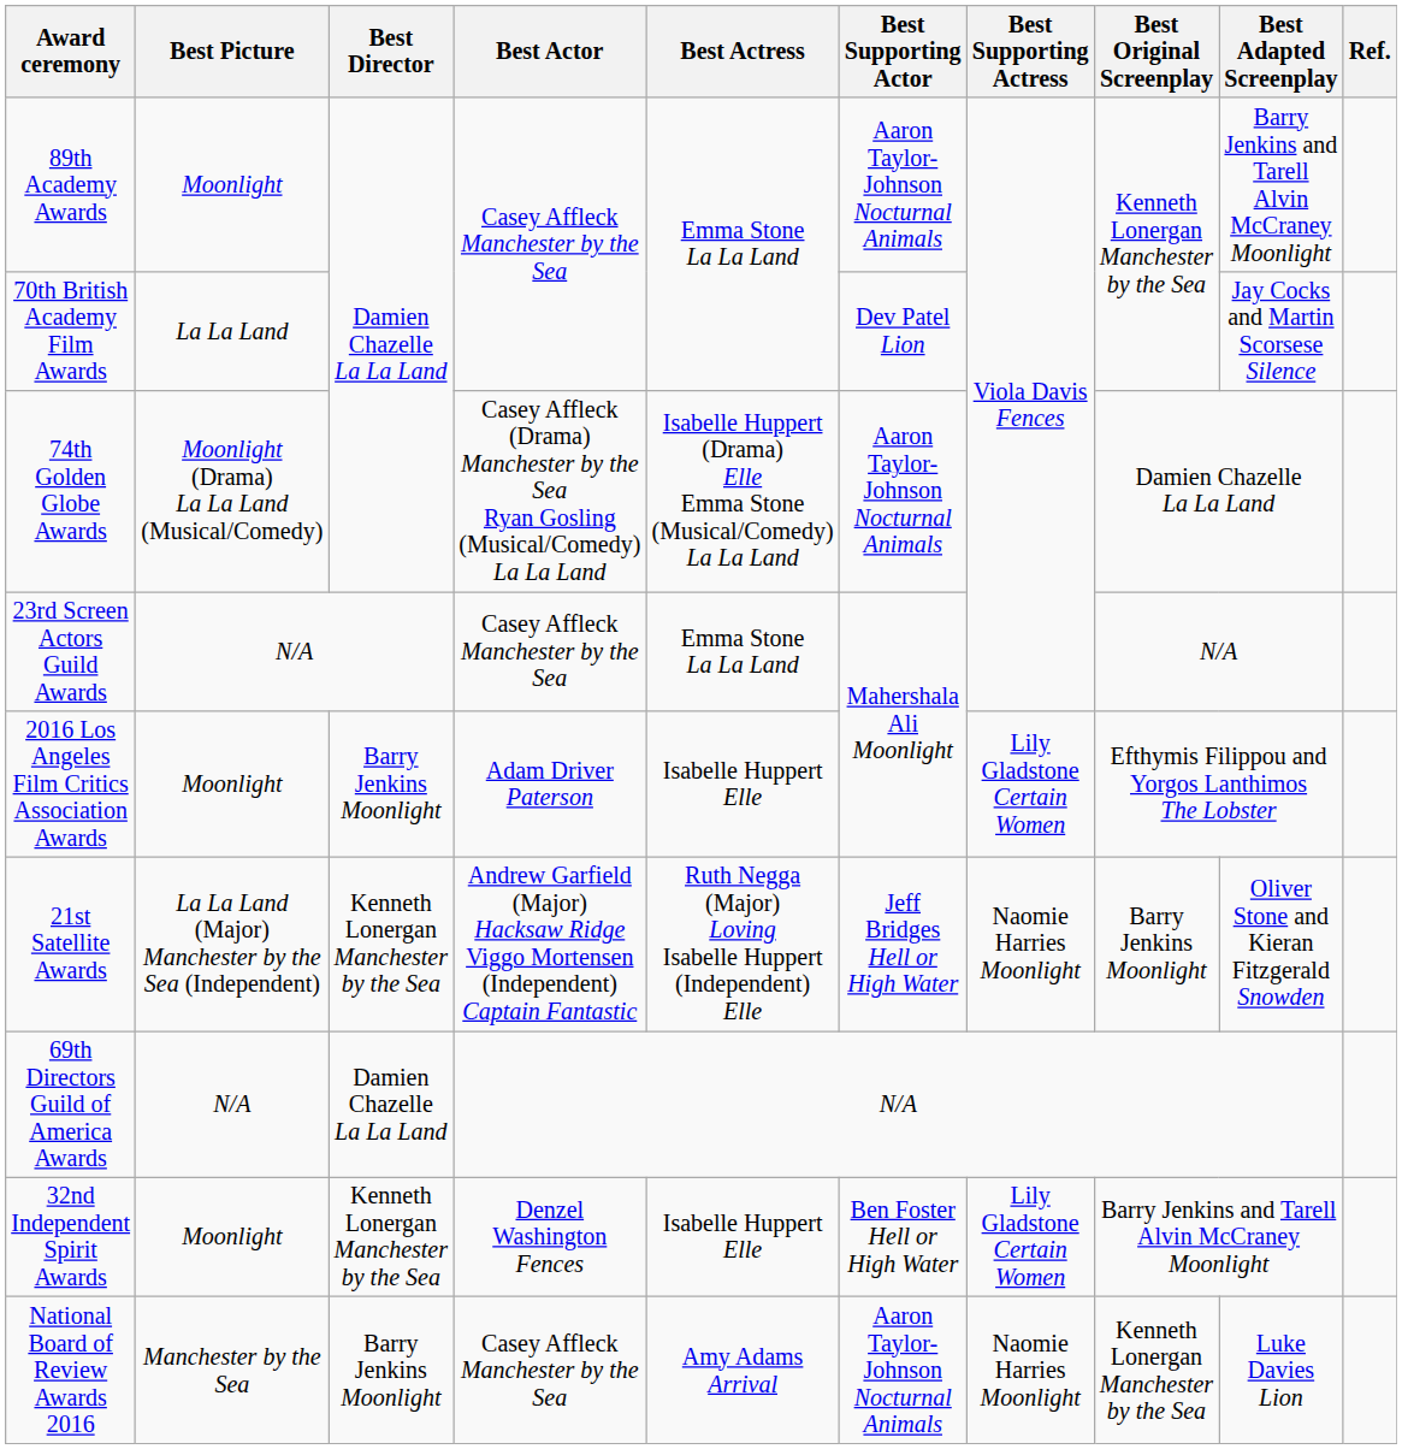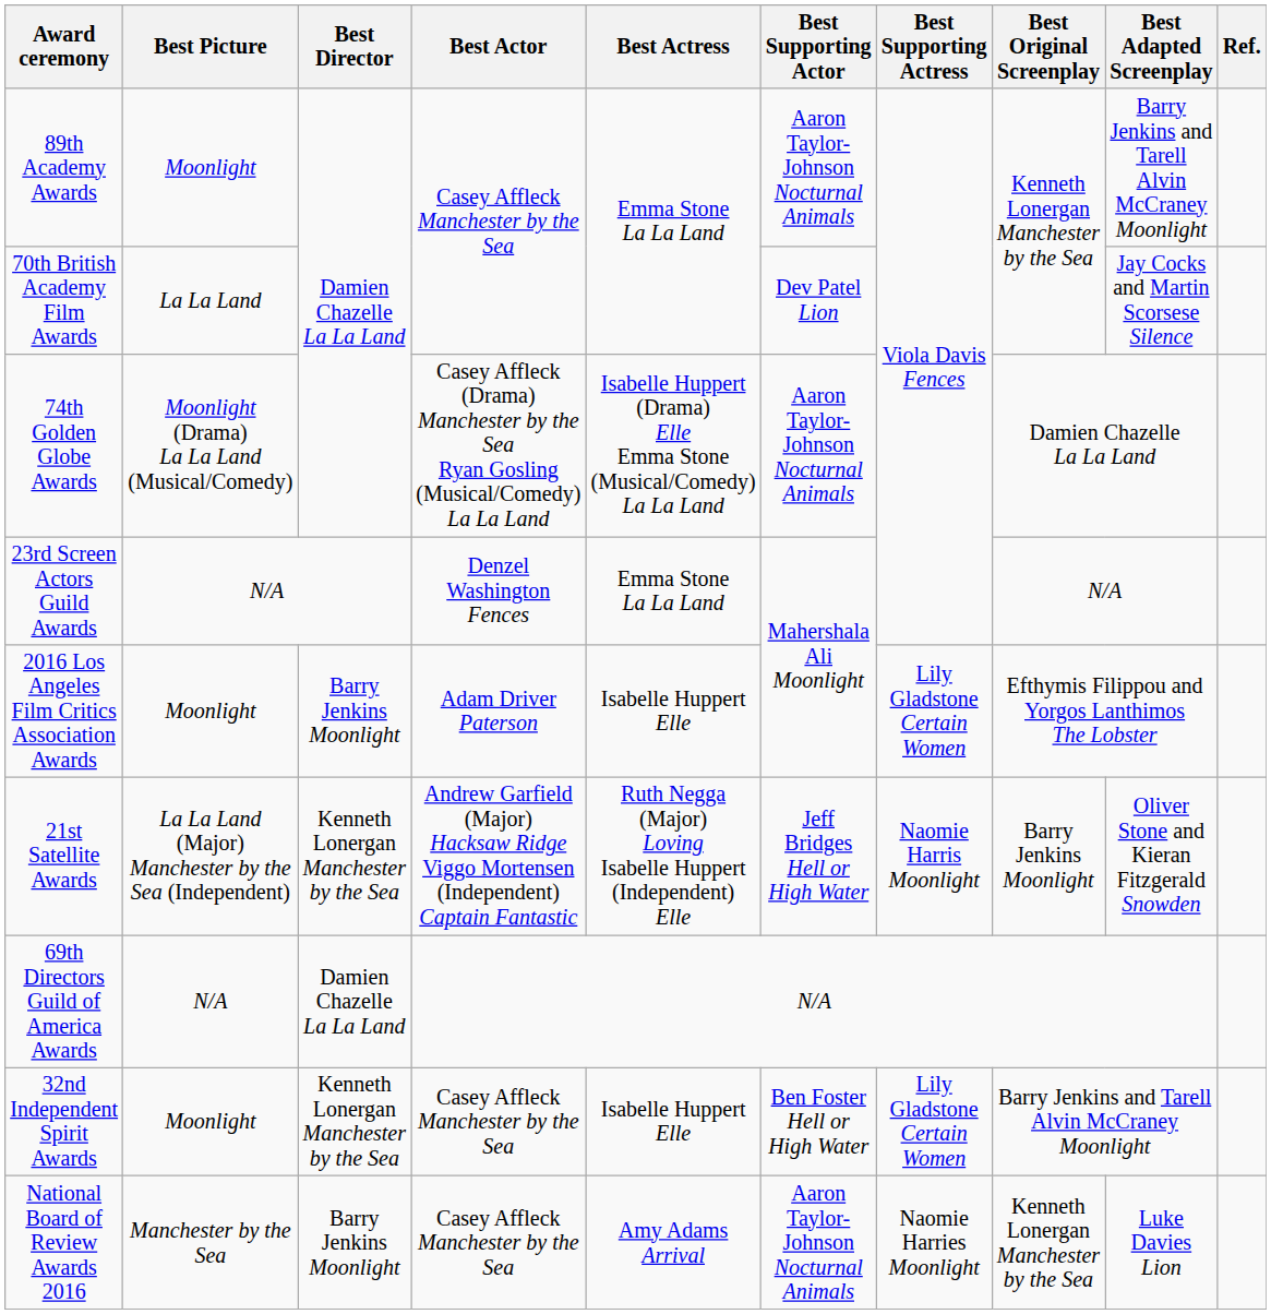23rd Screen Actors Guild Awards | Best Actor: Casey Affleck Manchester by the Sea -> Denzel Washington Fences
21st Satellite Awards | Best Supporting Actress: Naomie Harries Moonlight -> Naomie Harris Moonlight
32nd Independent Spirit Awards | Best Actor: Denzel Washington Fences -> Casey Affleck Manchester by the Sea
